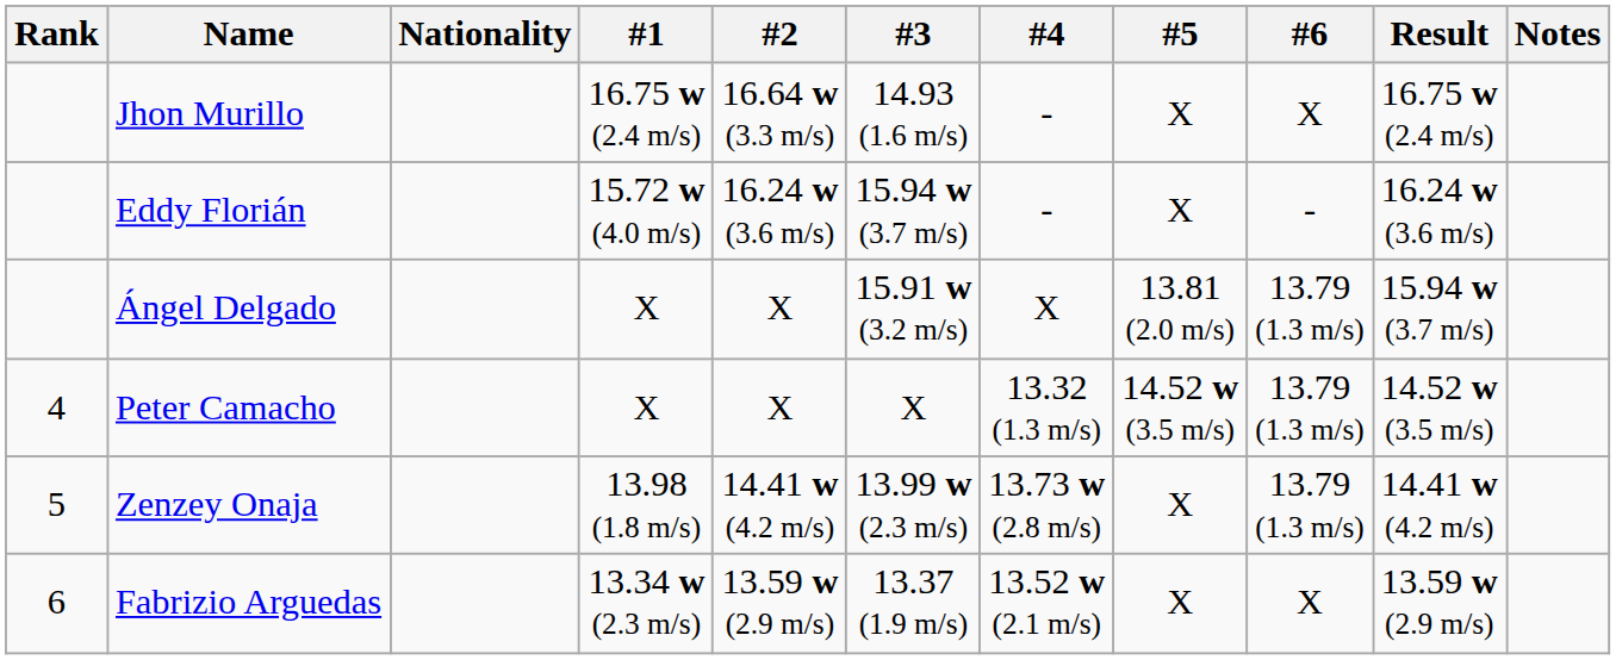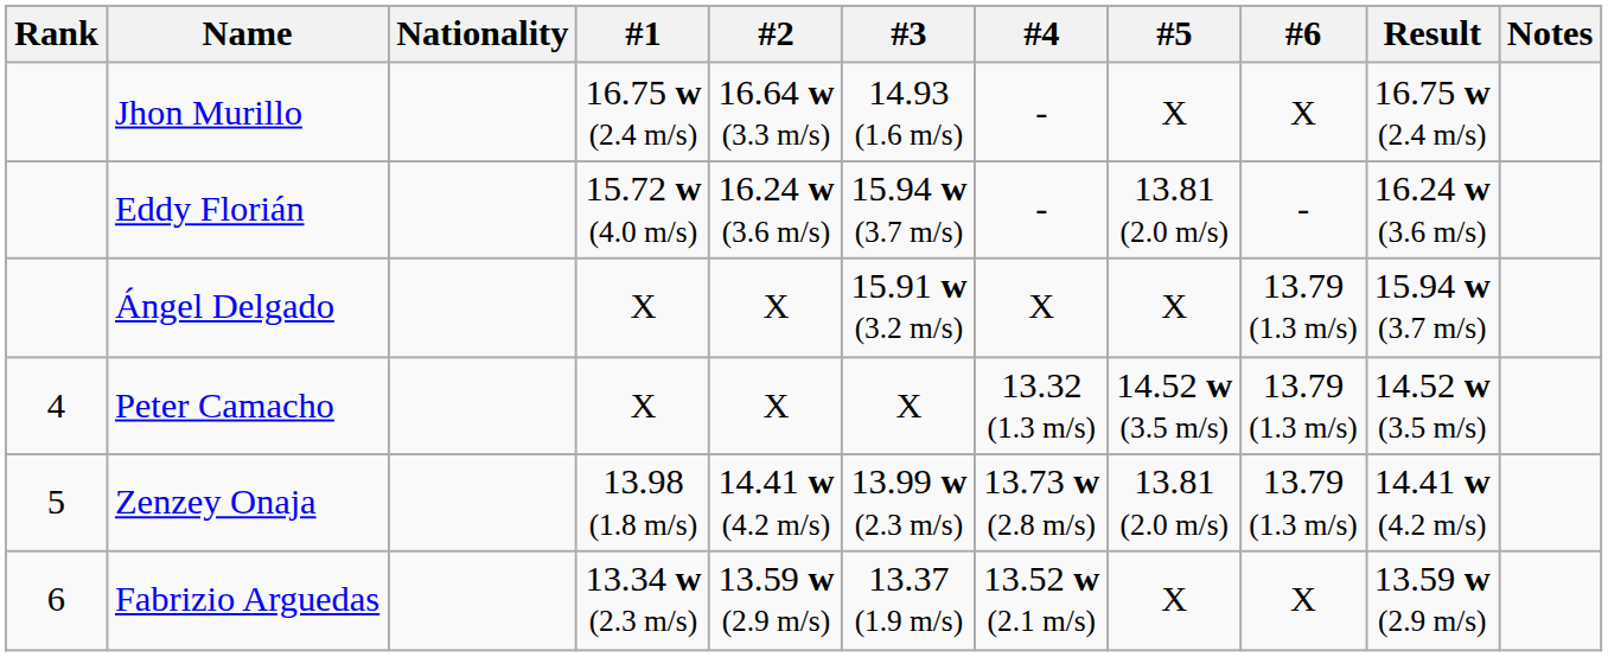Eddy Florián | #5: X -> 13.81 (2.0 m/s)
Ángel Delgado | #5: 13.81 (2.0 m/s) -> X
Zenzey Onaja | #5: X -> 13.81 (2.0 m/s)
